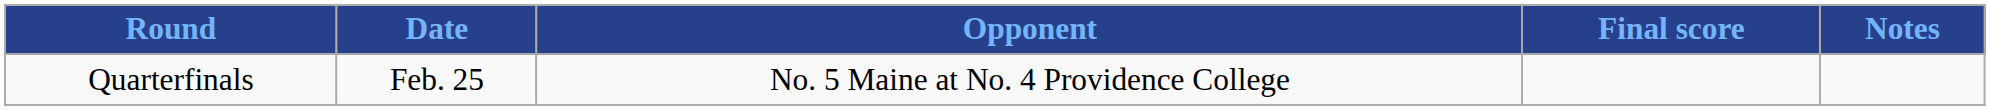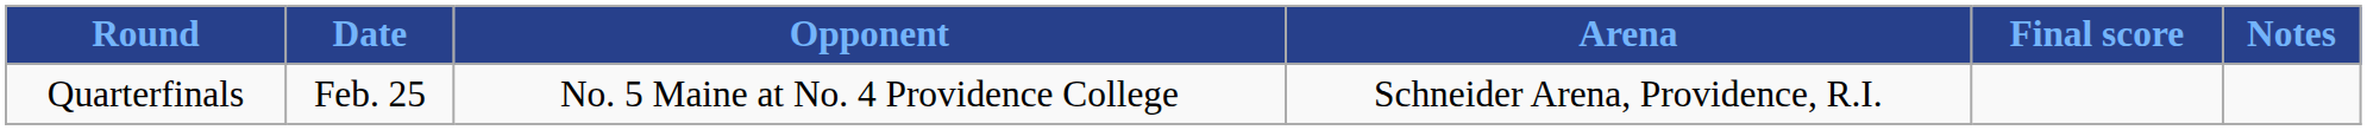+ column: Arena | Schneider Arena, Providence, R.I.
